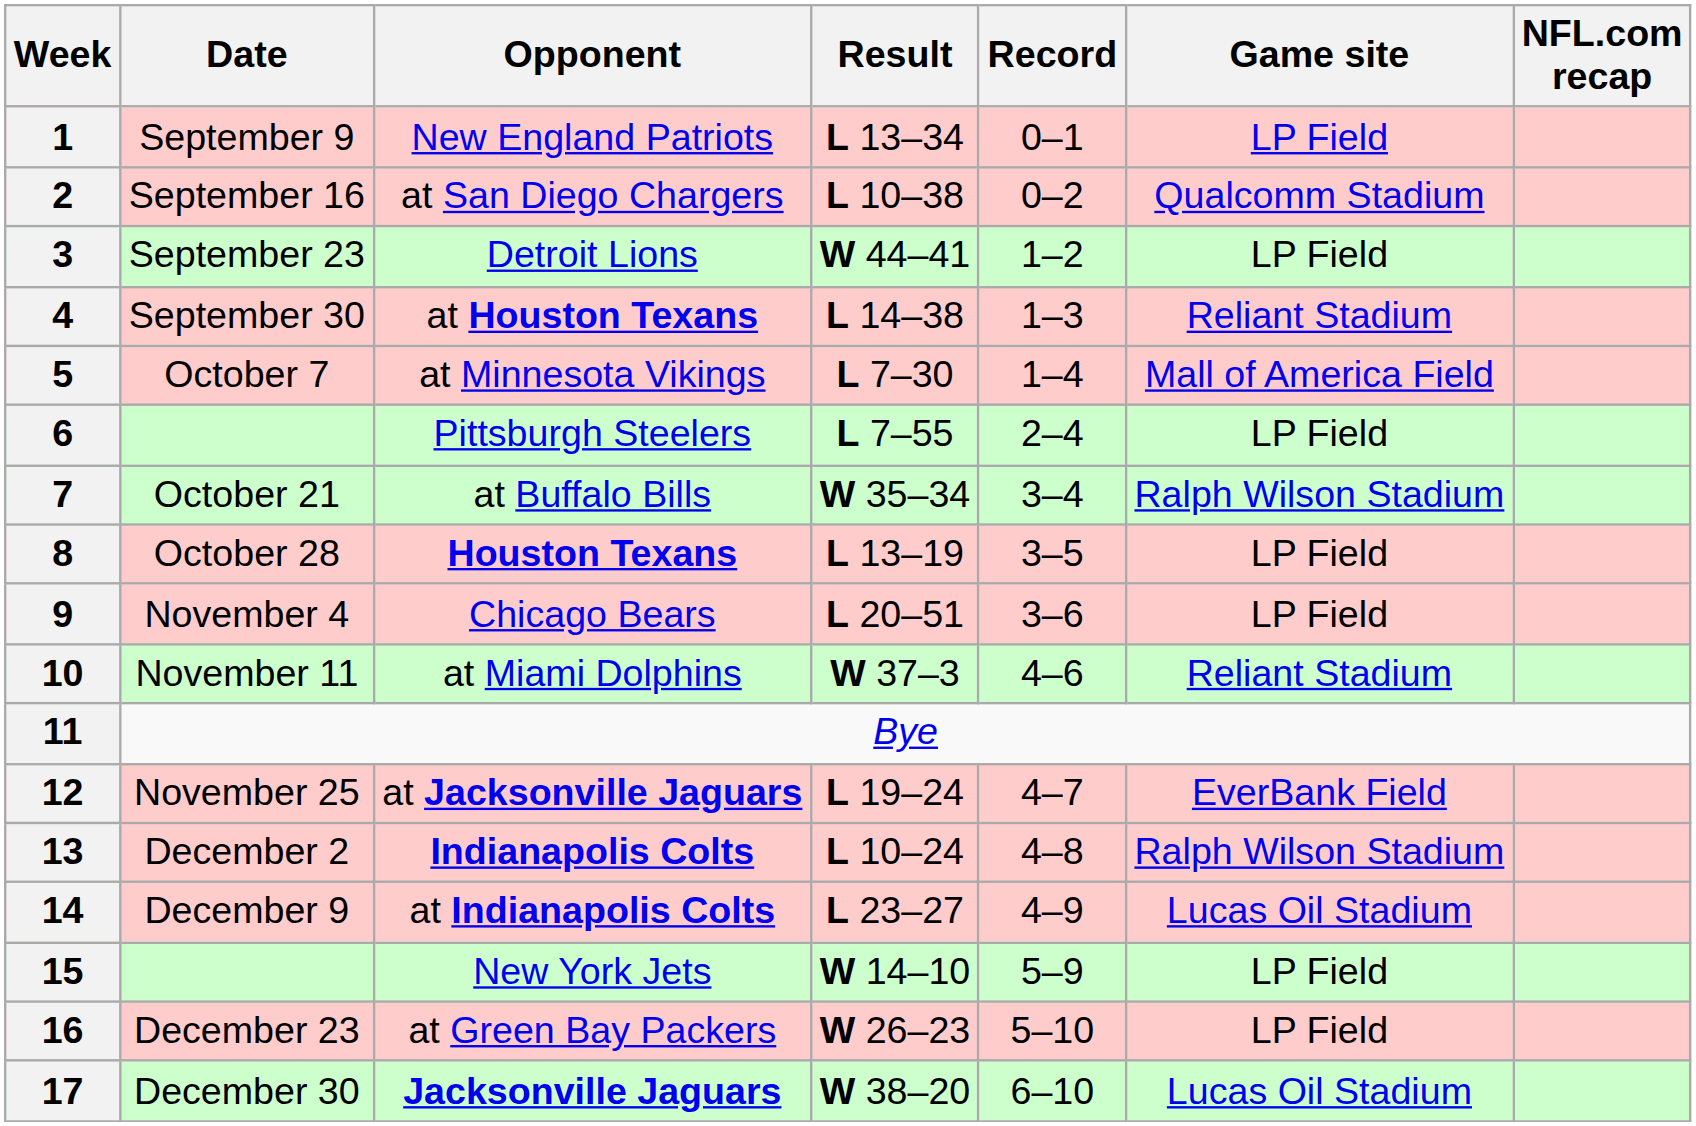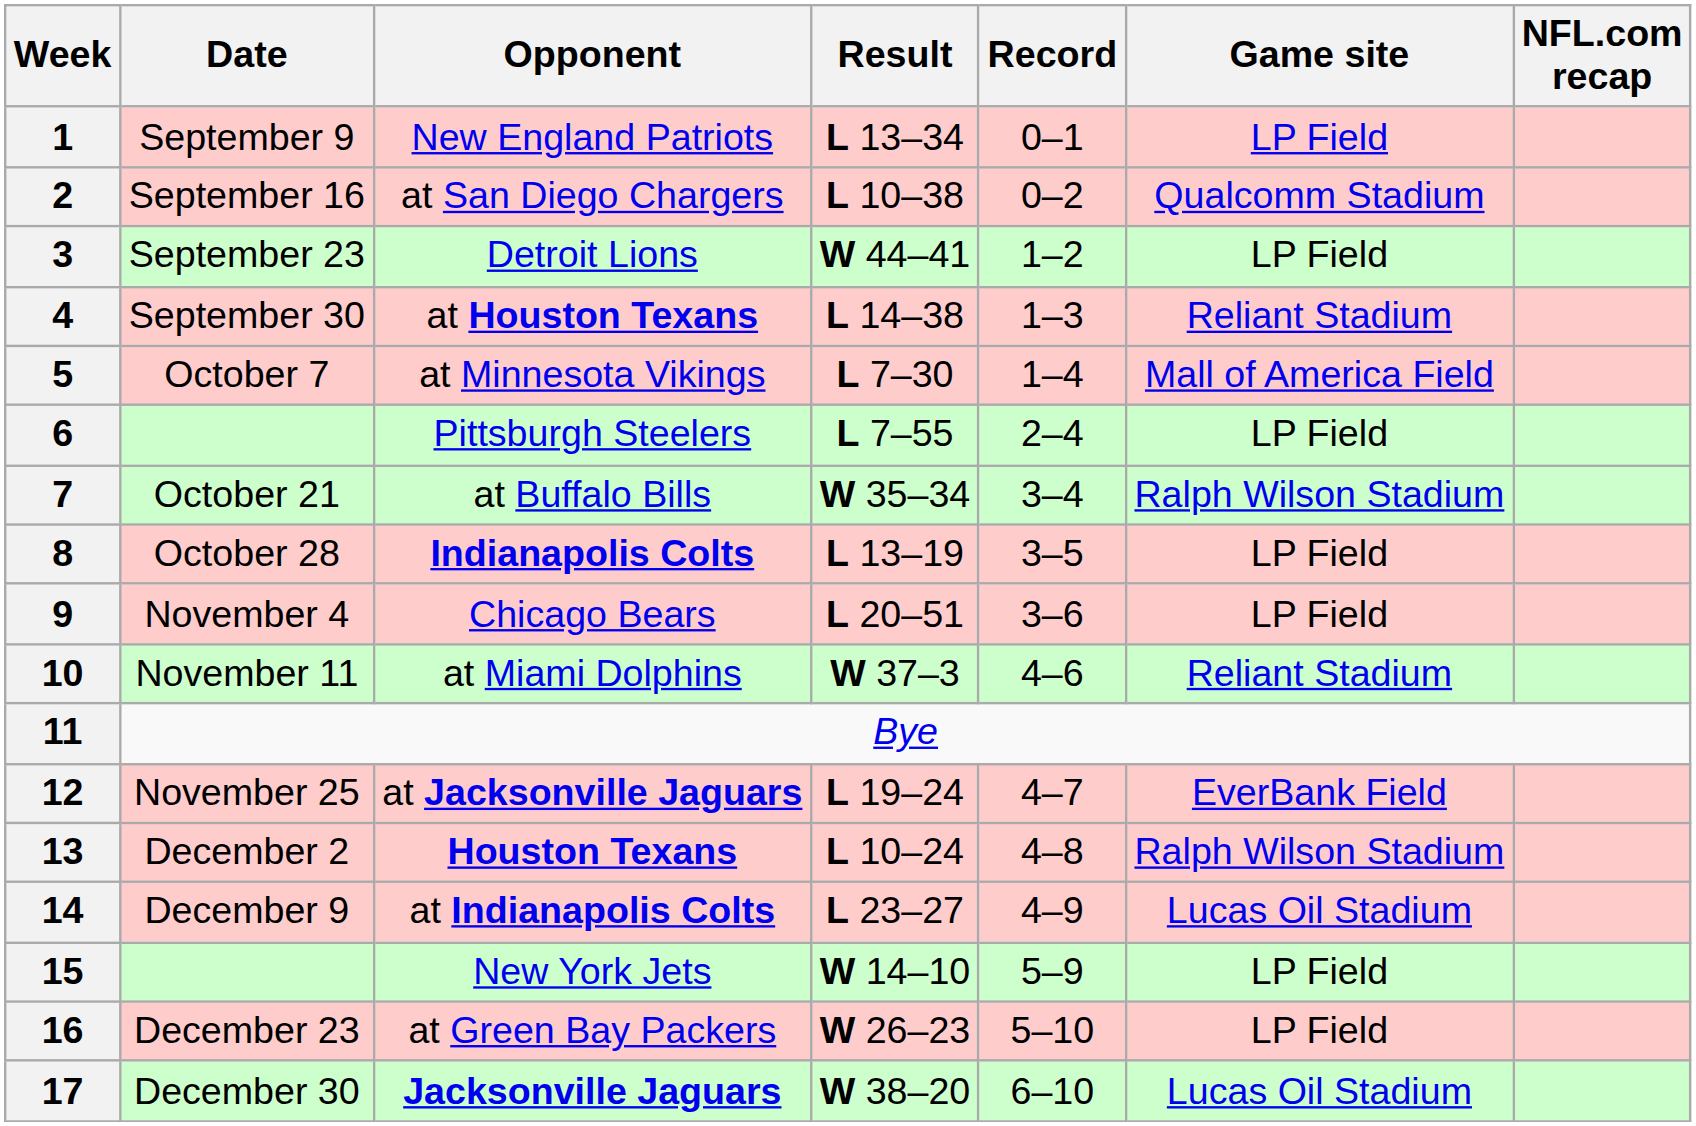8 | Opponent: Houston Texans -> Indianapolis Colts
13 | Opponent: Indianapolis Colts -> Houston Texans
